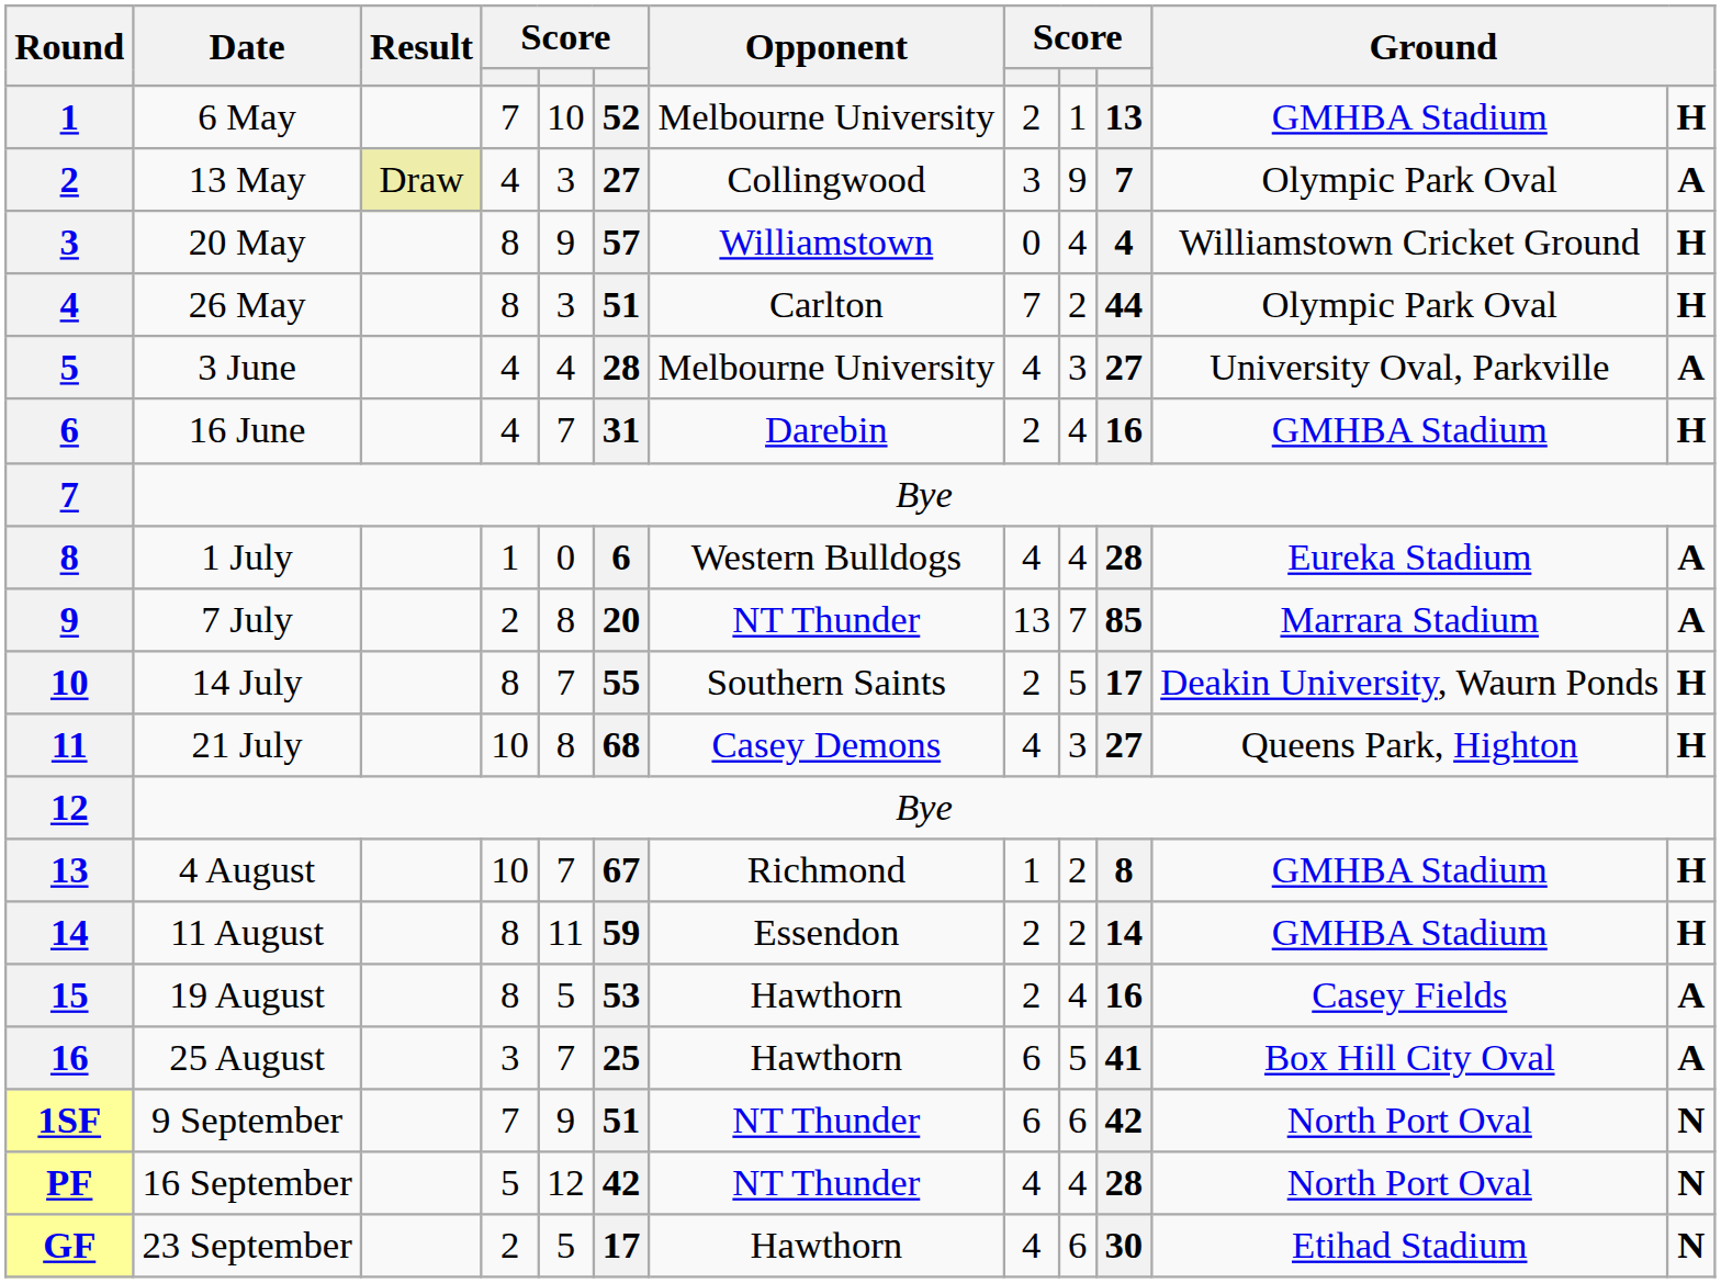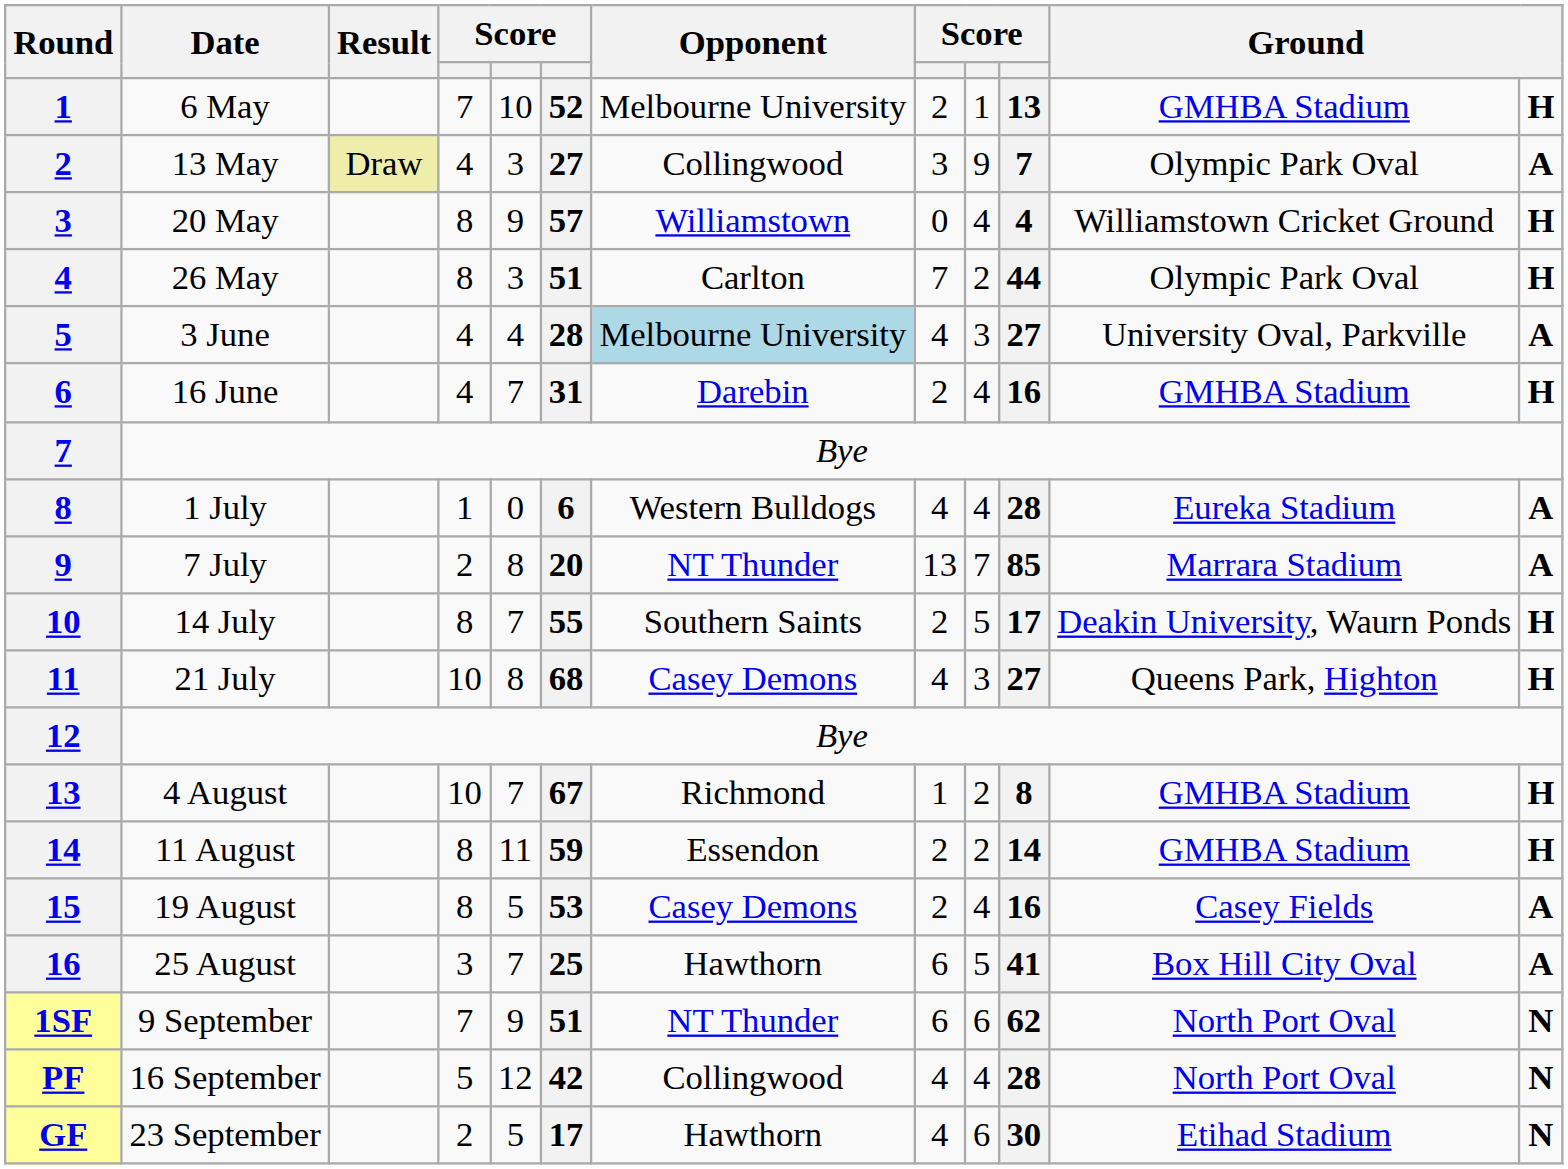3 June | Opponent: no background -> lightblue background
19 August | Opponent: Hawthorn -> Casey Demons
9 September | column 10: 42 -> 62
16 September | Opponent: NT Thunder -> Collingwood
